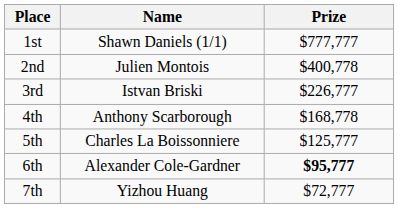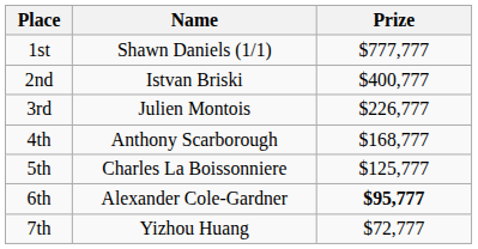2nd | Name: Julien Montois -> Istvan Briski
2nd | Prize: $400,778 -> $400,777
3rd | Name: Istvan Briski -> Julien Montois
4th | Prize: $168,778 -> $168,777
